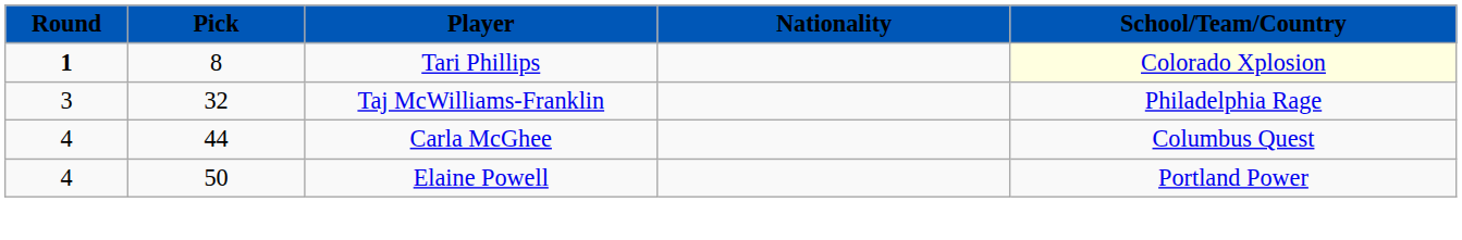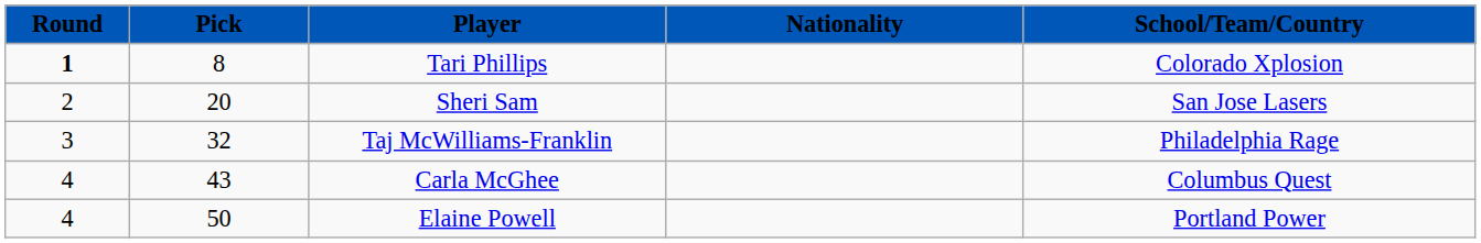Tari Phillips | School/Team/Country: lightyellow background -> no background
+ row: 2 | 20 | Sheri Sam | San Jose Lasers
Carla McGhee | Pick: 44 -> 43
